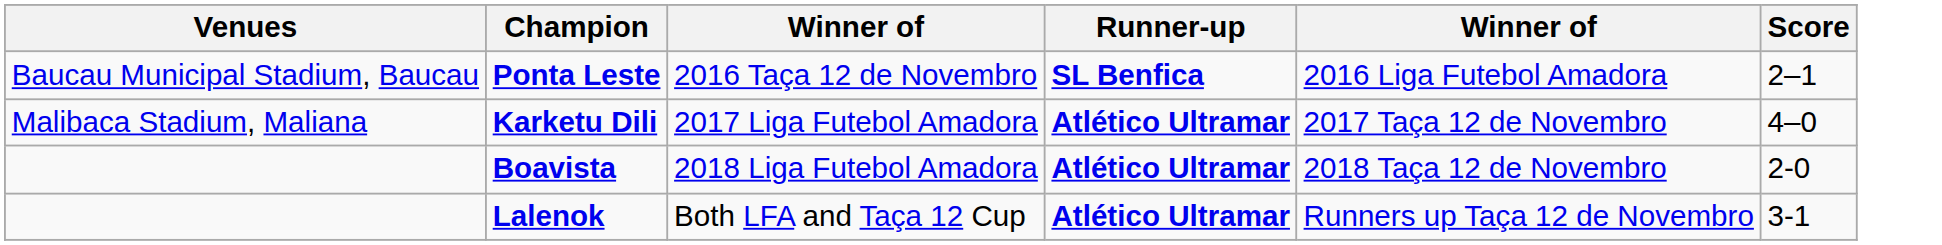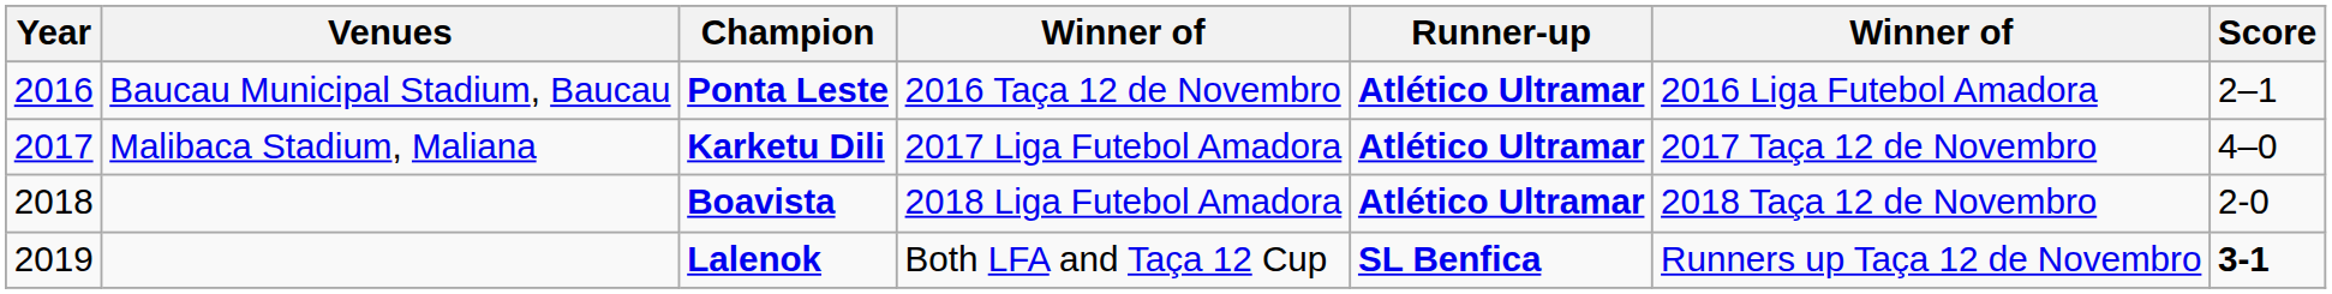+ column: Year | 2016 | 2017 | 2018 | 2019
Ponta Leste | Runner-up: SL Benfica -> Atlético Ultramar
Lalenok | Runner-up: Atlético Ultramar -> SL Benfica
Lalenok | Score: normal -> bold
